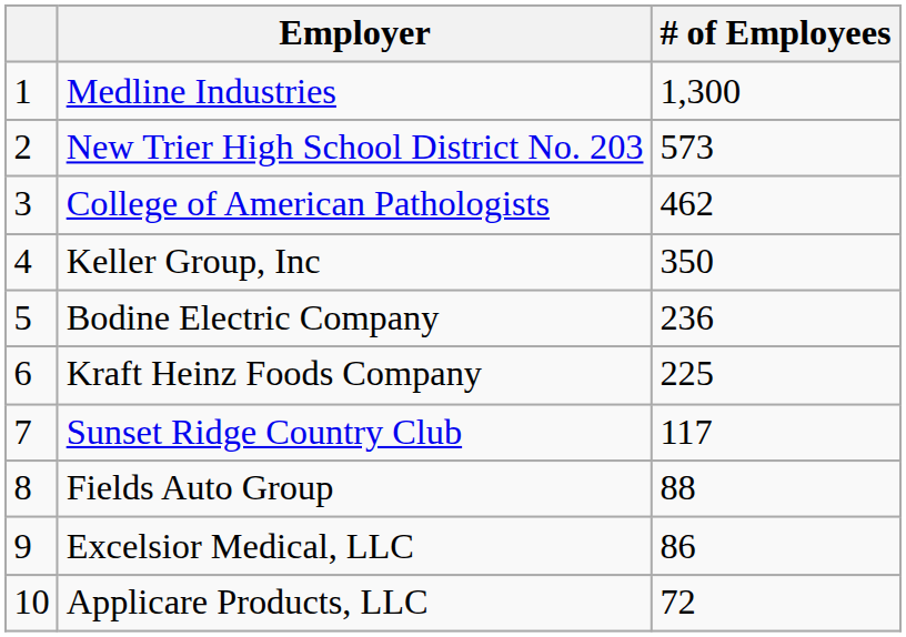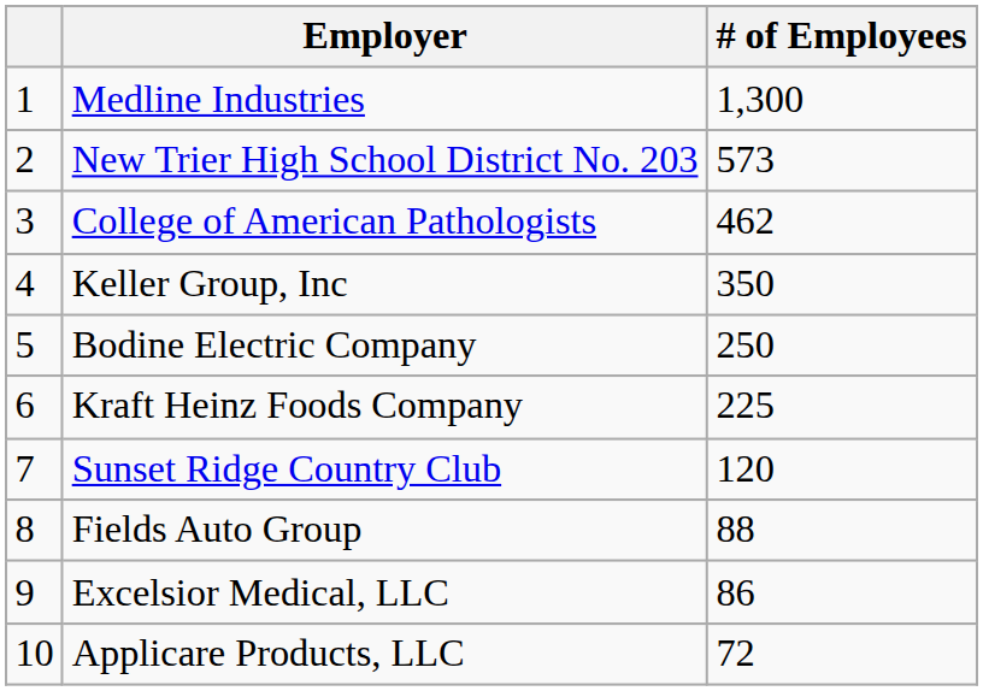Bodine Electric Company | # of Employees: 236 -> 250
Sunset Ridge Country Club | # of Employees: 117 -> 120
